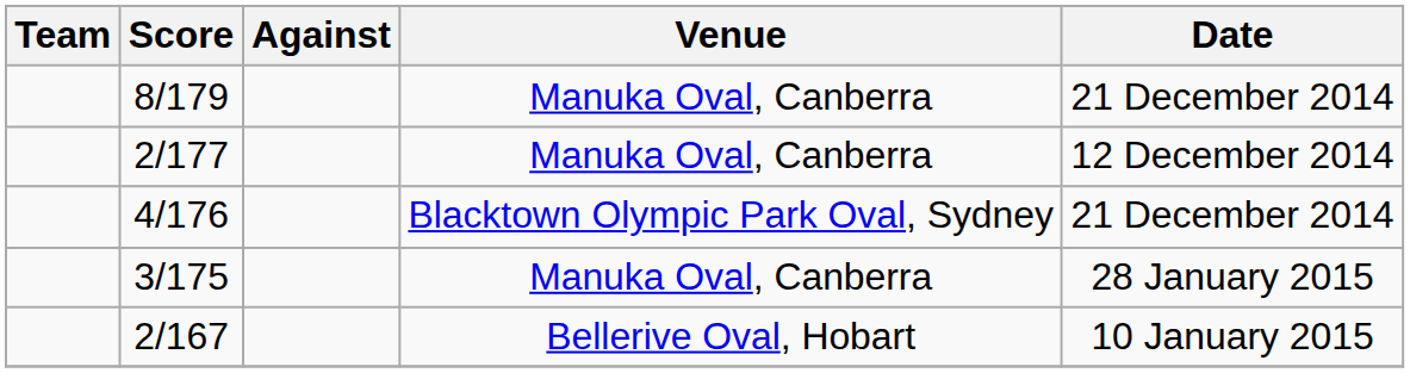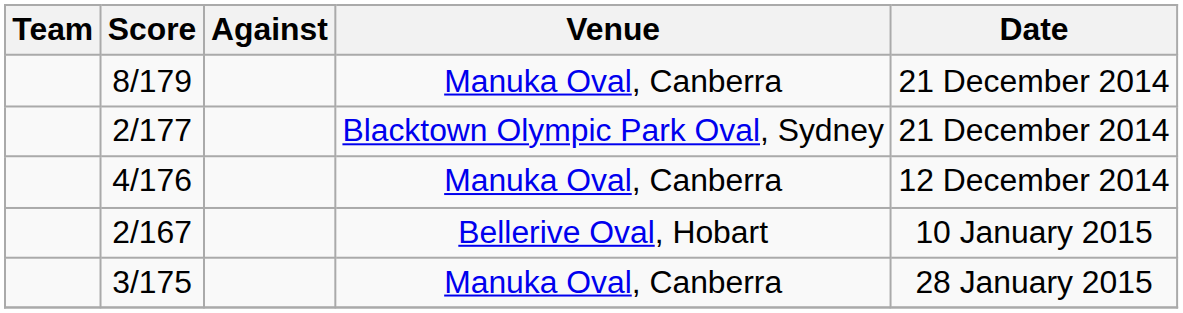2/177 | Venue: Manuka Oval, Canberra -> Blacktown Olympic Park Oval, Sydney
2/177 | Date: 12 December 2014 -> 21 December 2014
4/176 | Venue: Blacktown Olympic Park Oval, Sydney -> Manuka Oval, Canberra
4/176 | Date: 21 December 2014 -> 12 December 2014
rows swapped: 3/175 <-> 2/167
